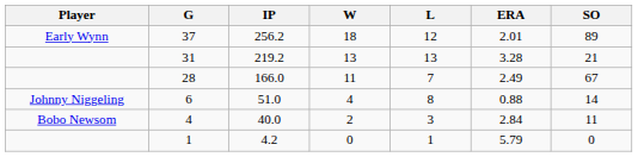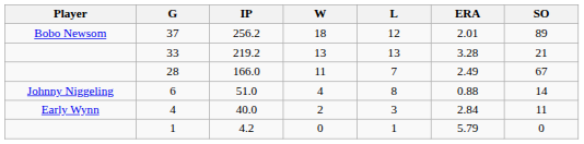256.2 | Player: Early Wynn -> Bobo Newsom
219.2 | G: 31 -> 33
40.0 | Player: Bobo Newsom -> Early Wynn
